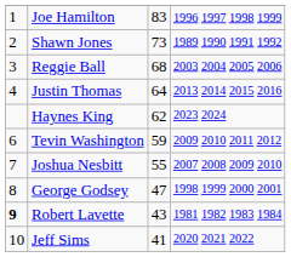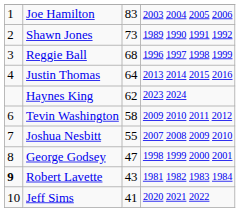Joe Hamilton | column 4: 1996 1997 1998 1999 -> 2003 2004 2005 2006
Reggie Ball | column 4: 2003 2004 2005 2006 -> 1996 1997 1998 1999
Tevin Washington | column 3: 59 -> 58
